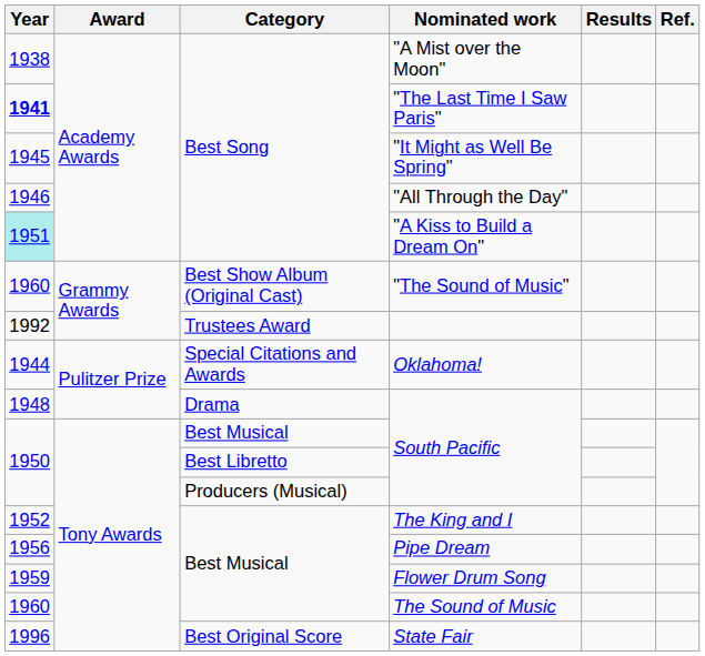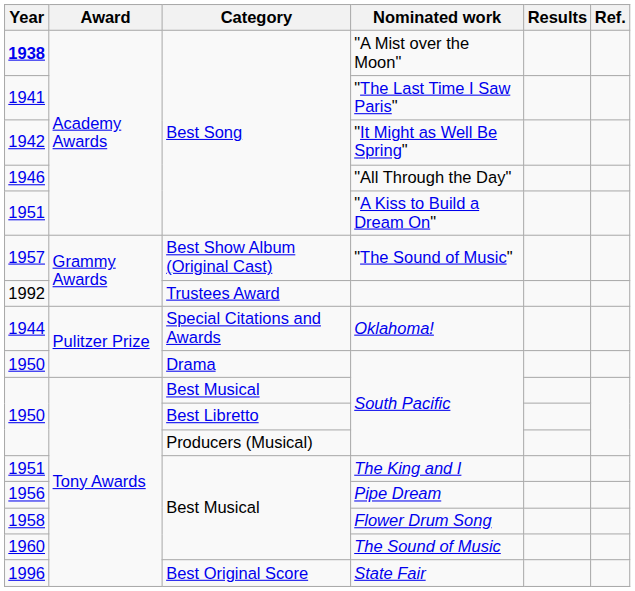"A Mist over the Moon" | Year: normal -> bold
"The Last Time I Saw Paris" | Year: bold -> normal
"It Might as Well Be Spring" | Year: 1945 -> 1942
"A Kiss to Build a Dream On" | Year: paleturquoise background -> no background
"The Sound of Music" | Year: 1960 -> 1957
Drama / South Pacific | Year: 1948 -> 1950
The King and I | Year: 1952 -> 1951
Flower Drum Song | Year: 1959 -> 1958
